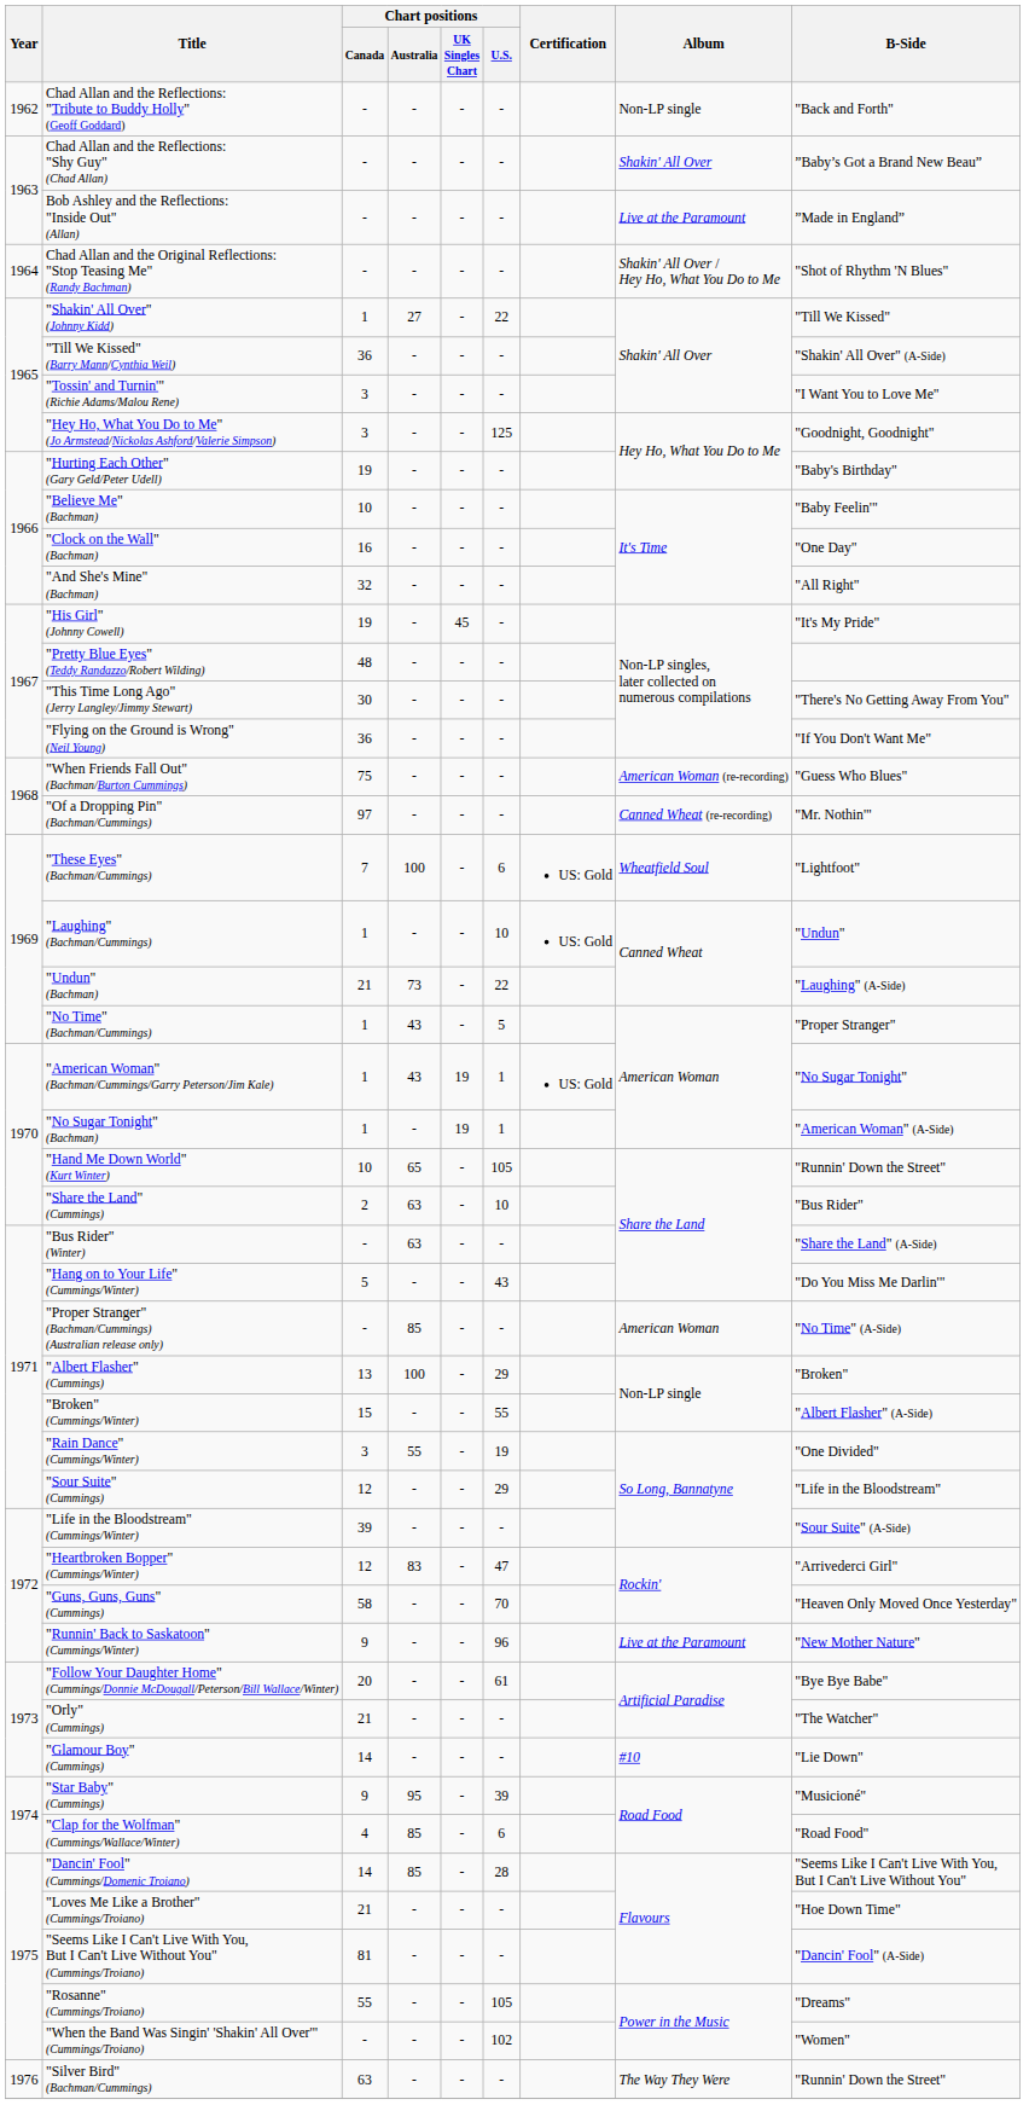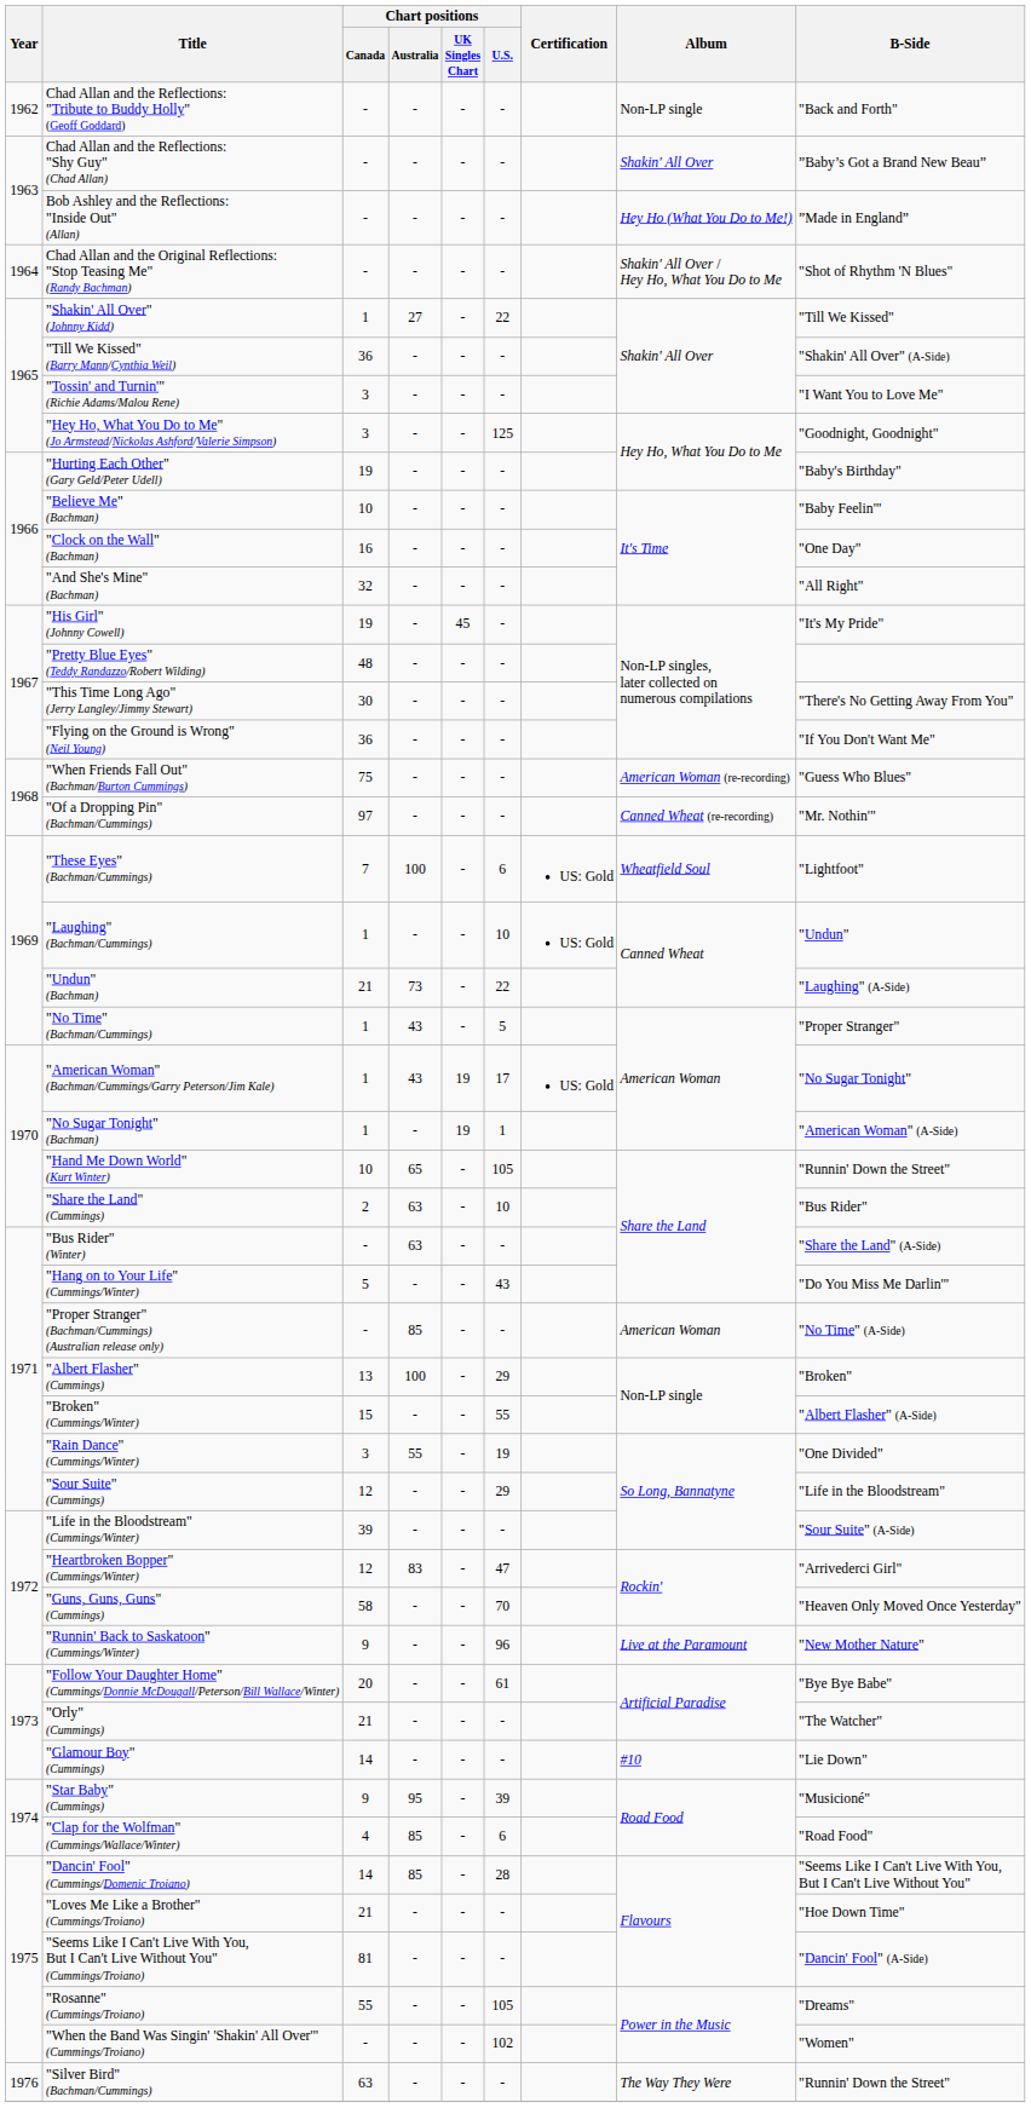Bob Ashley and the Reflections: "Inside Out" (Allan) | Album: Live at the Paramount -> Hey Ho (What You Do to Me!)
"American Woman" (Bachman/Cummings/Garry Peterson/Jim Kale) | Chart positions / U.S.: 1 -> 17
